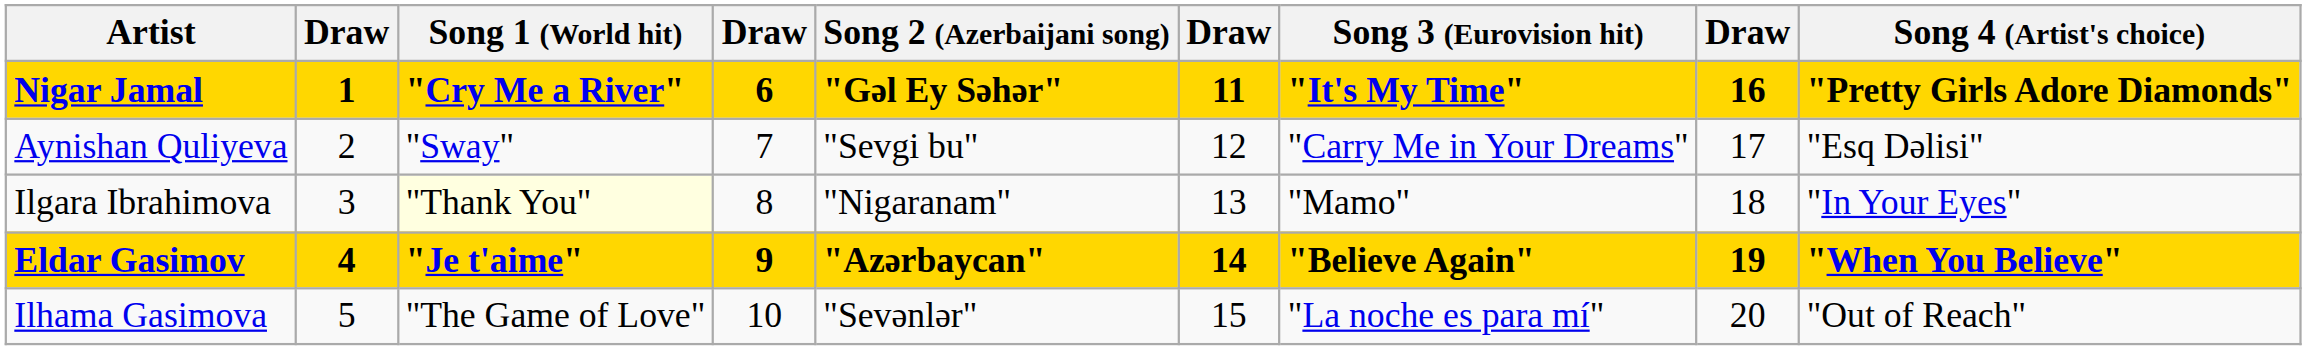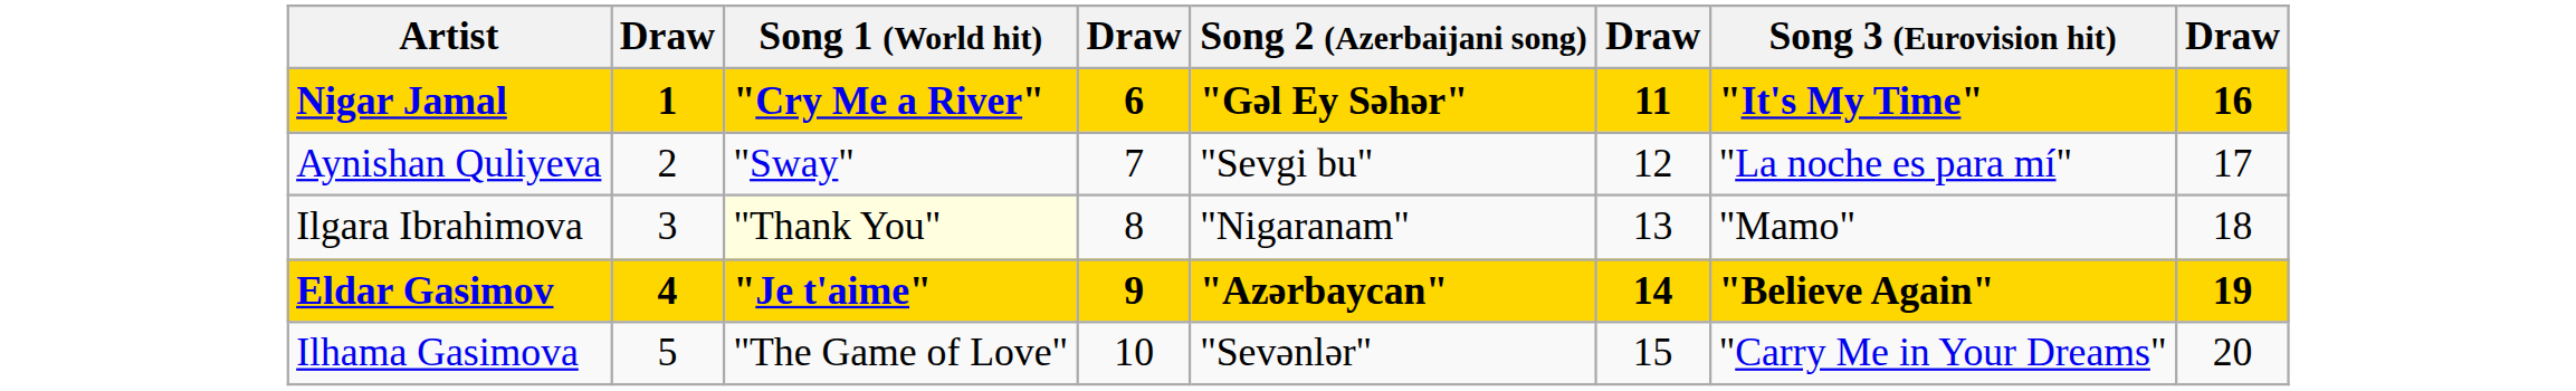- column: Song 4 (Artist's choice) | "Pretty Girls Adore Diamonds" | "Esq Dəlisi" | "In Your Eyes" | "When You Believe" | "Out of Reach"
Aynishan Quliyeva | Song 3 (Eurovision hit): "Carry Me in Your Dreams" -> "La noche es para mí"
Ilhama Gasimova | Song 3 (Eurovision hit): "La noche es para mí" -> "Carry Me in Your Dreams"
